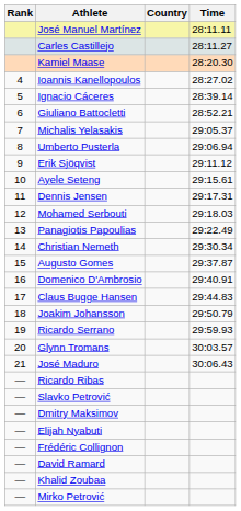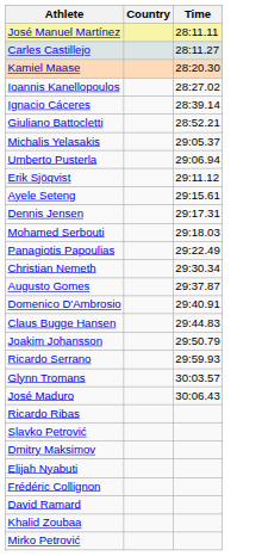- column: Rank | 4 | 5 | 6 | 7 | 8 | 9 | 10 | 11 | 12 | 13 | 14 | 15 | 16 | 17 | 18 | 19 | 20 | 21 | — | — | — | — | — | — | — | —
